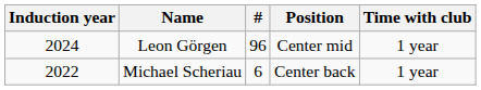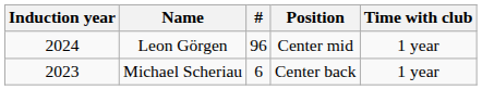Michael Scheriau | Induction year: 2022 -> 2023
